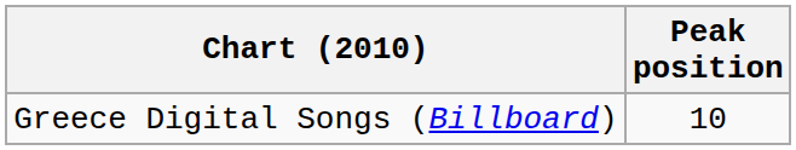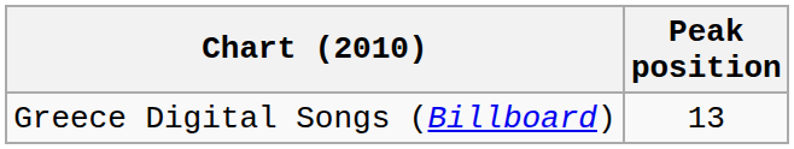Greece Digital Songs (Billboard) | Peak position: 10 -> 13
